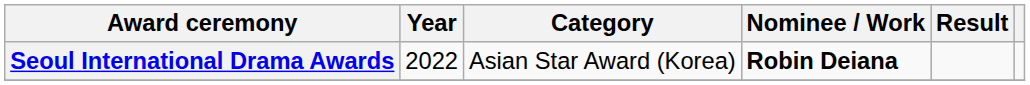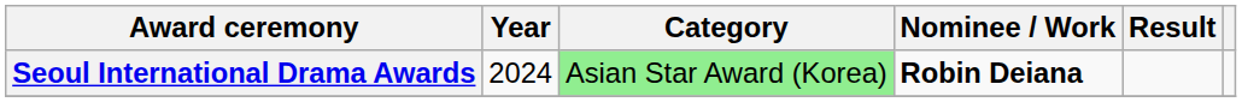Seoul International Drama Awards | Year: 2022 -> 2024
Seoul International Drama Awards | Category: no background -> lightgreen background
